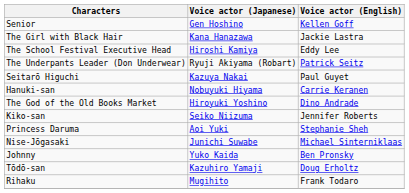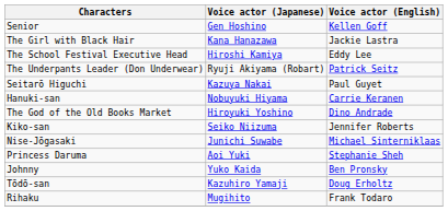rows swapped: Nise-Jōgasaki <-> Princess Daruma
